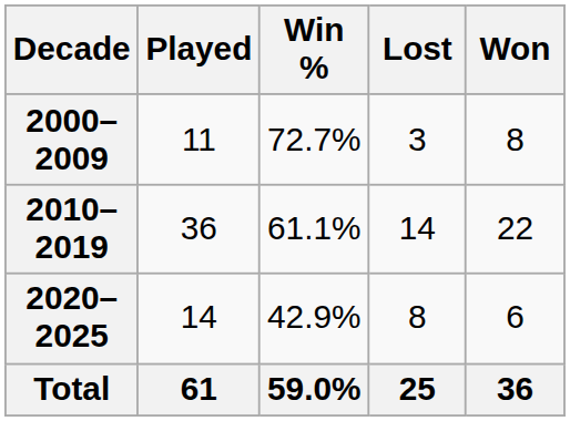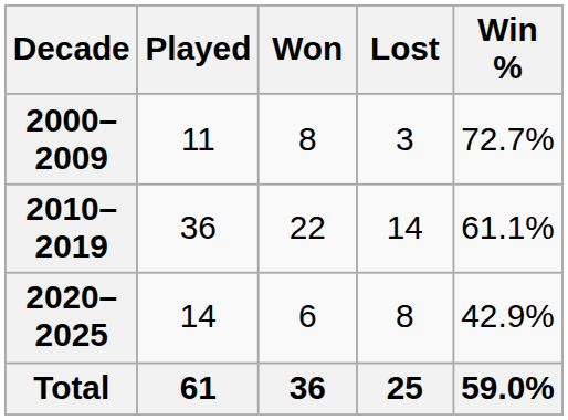columns swapped: Won <-> Win %
